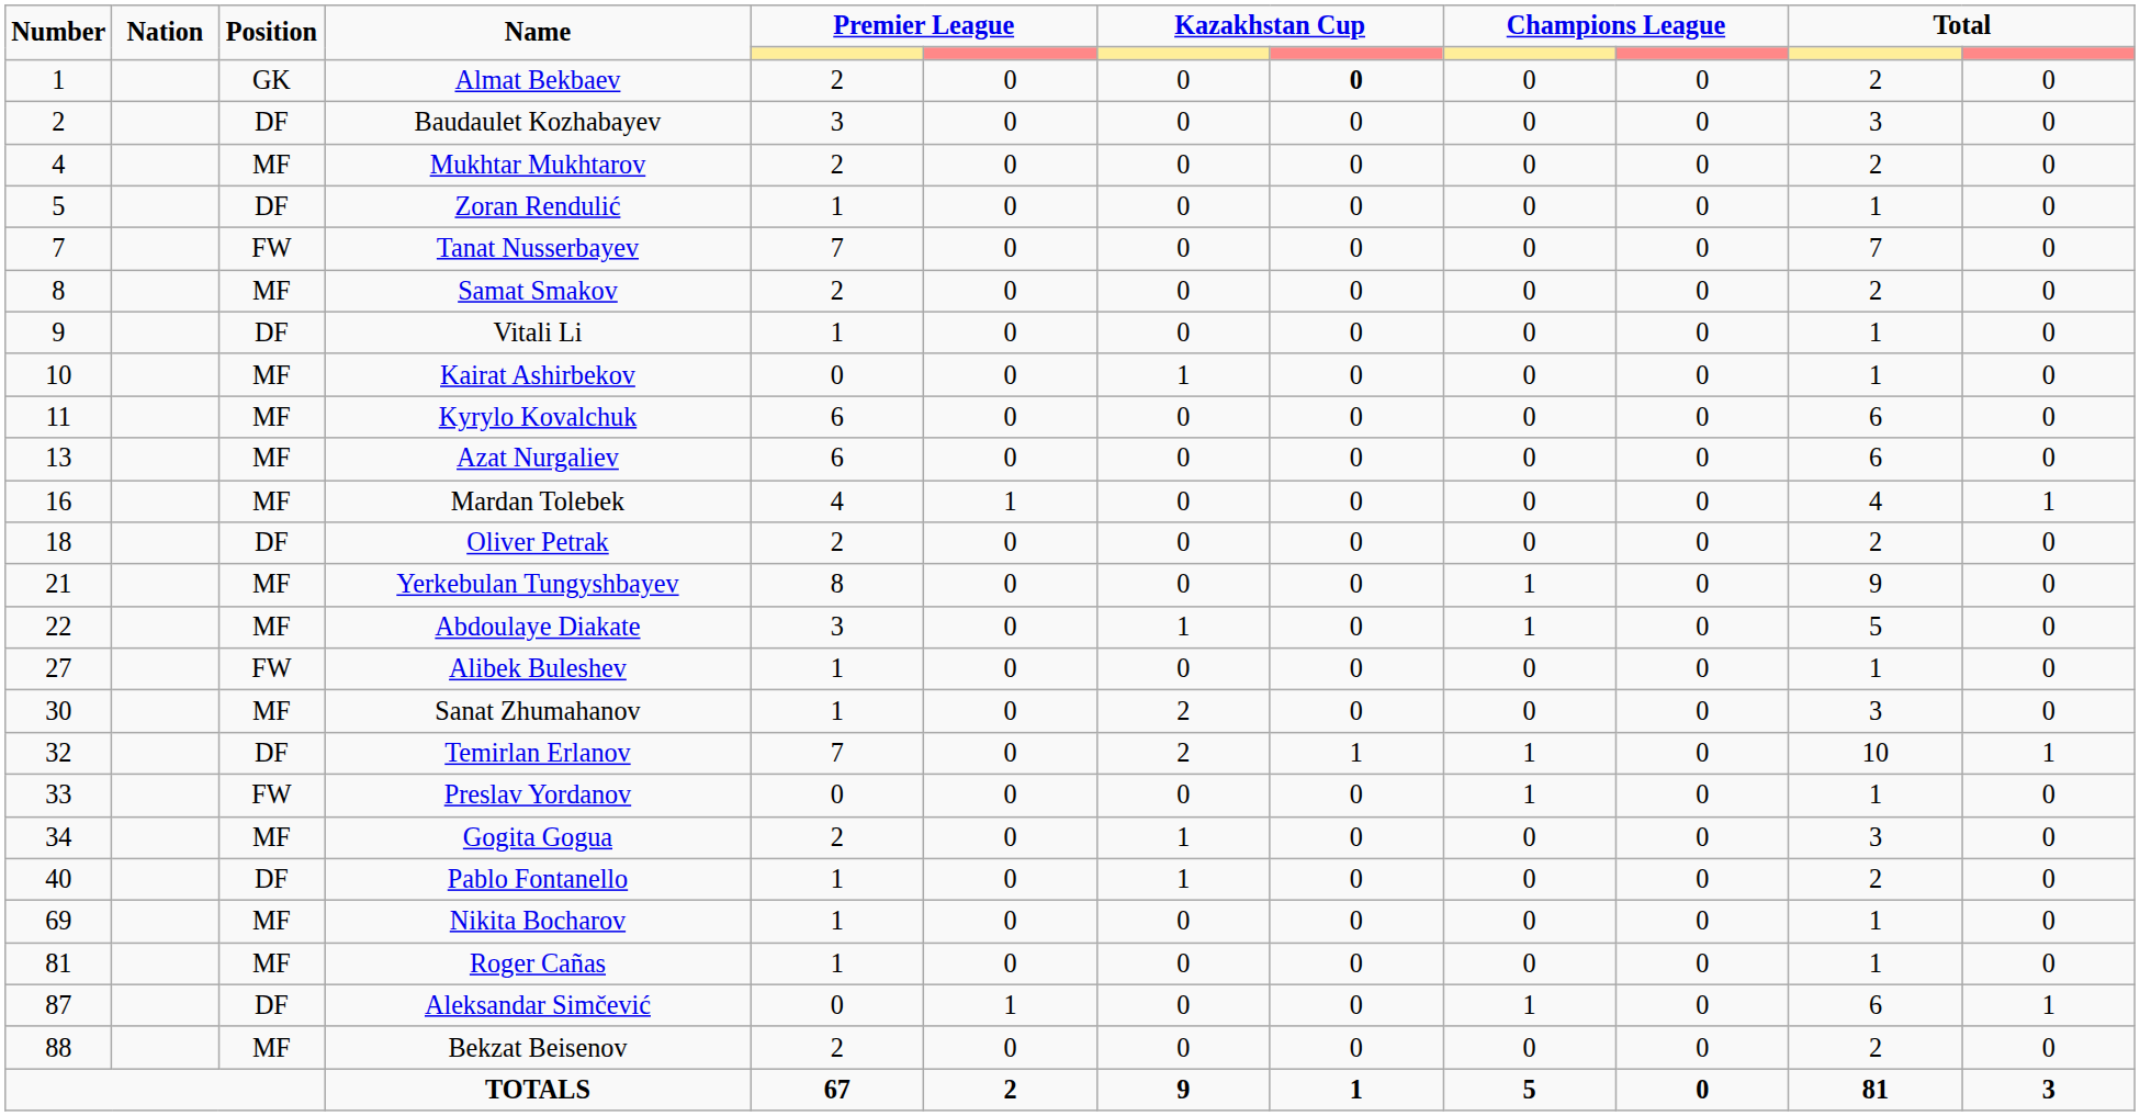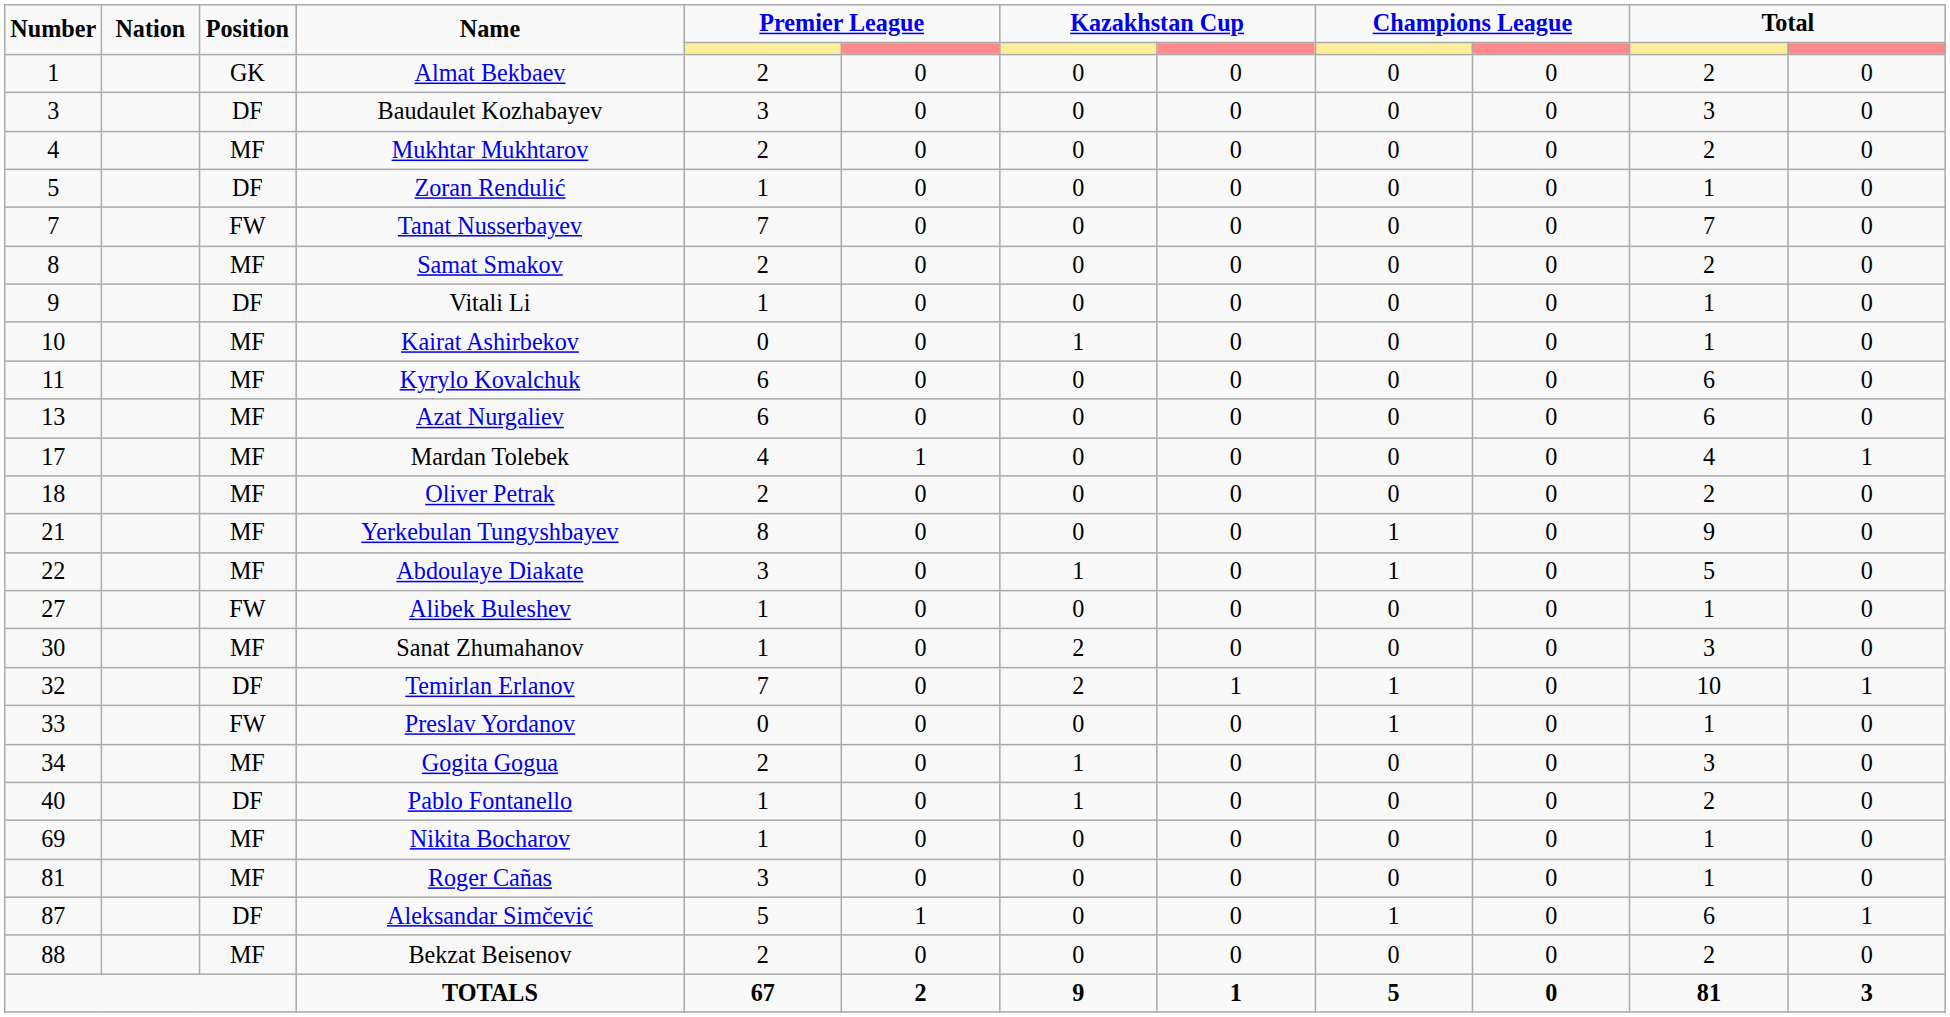Almat Bekbaev | column 8: bold -> normal
Baudaulet Kozhabayev | Number: 2 -> 3
Mardan Tolebek | Number: 16 -> 17
Oliver Petrak | Position: DF -> MF
Roger Cañas | column 5: 1 -> 3
Aleksandar Simčević | column 5: 0 -> 5
